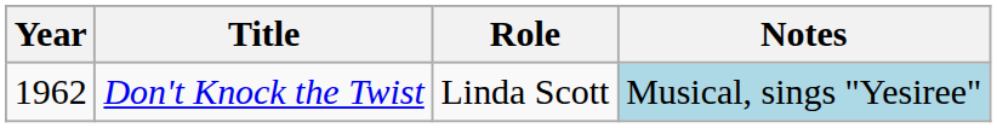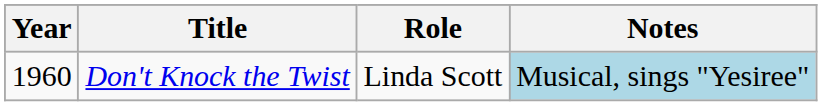Don't Knock the Twist | Year: 1962 -> 1960
